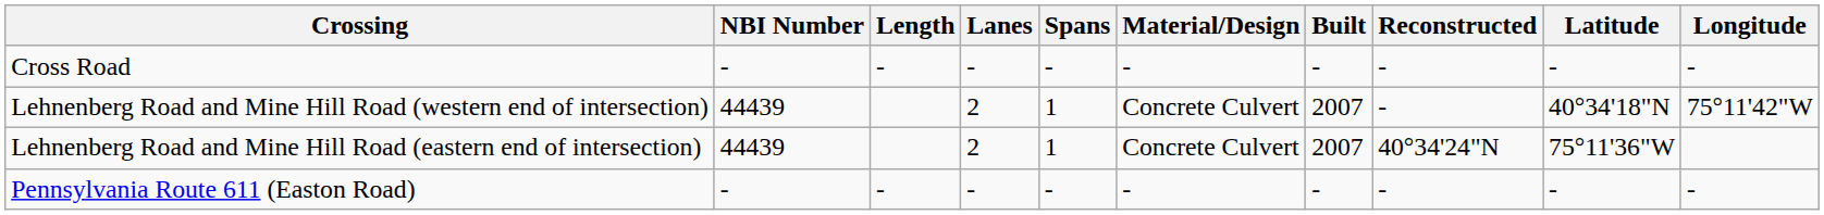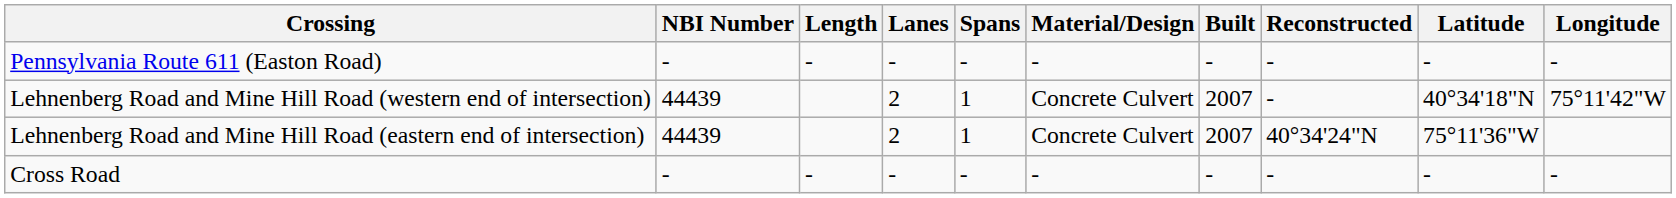rows swapped: Cross Road <-> Pennsylvania Route 611 (Easton Road)
